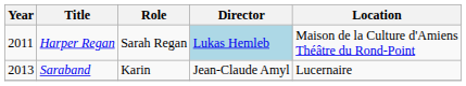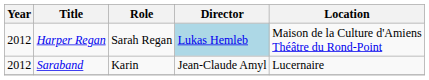Harper Regan | Year: 2011 -> 2012
Saraband | Year: 2013 -> 2012
